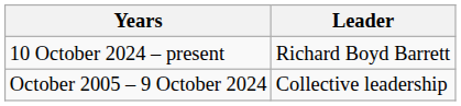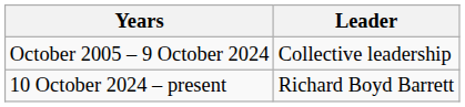rows swapped: October 2005 – 9 October 2024 <-> 10 October 2024 – present
